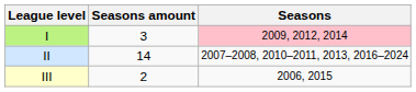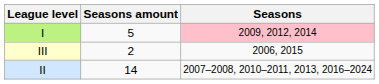I | Seasons amount: 3 -> 5
rows swapped: II <-> III
